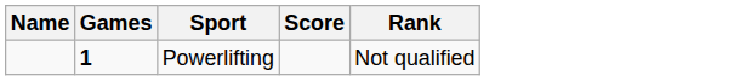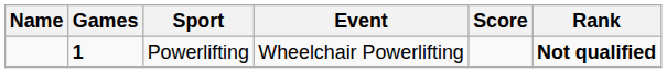+ column: Event | Wheelchair Powerlifting
Powerlifting | Rank: normal -> bold
